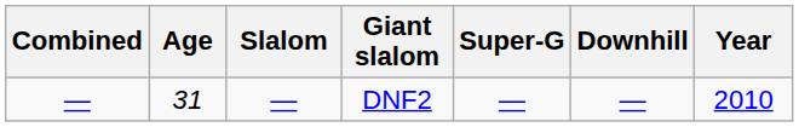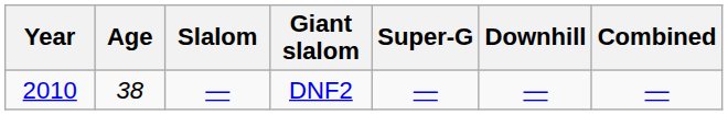columns swapped: Year <-> Combined
DNF2 | Age: 31 -> 38
